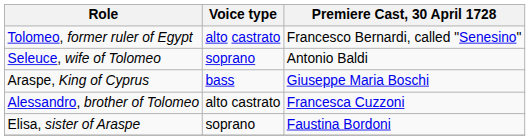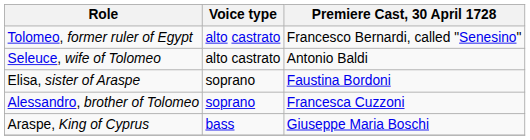Seleuce, wife of Tolomeo | Voice type: soprano -> alto castrato
rows swapped: Elisa, sister of Araspe <-> Araspe, King of Cyprus
Alessandro, brother of Tolomeo | Voice type: alto castrato -> soprano
